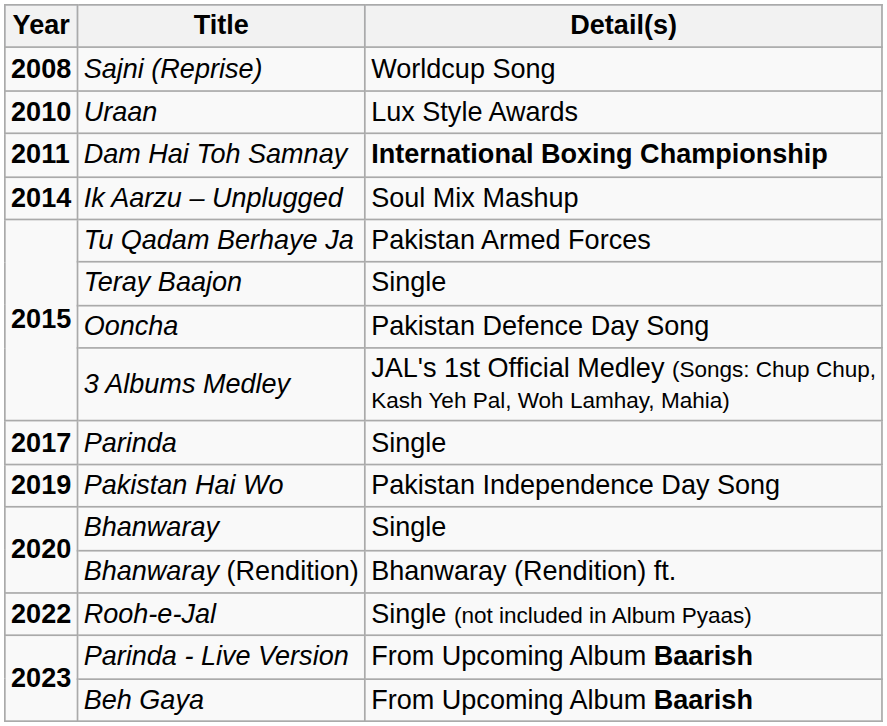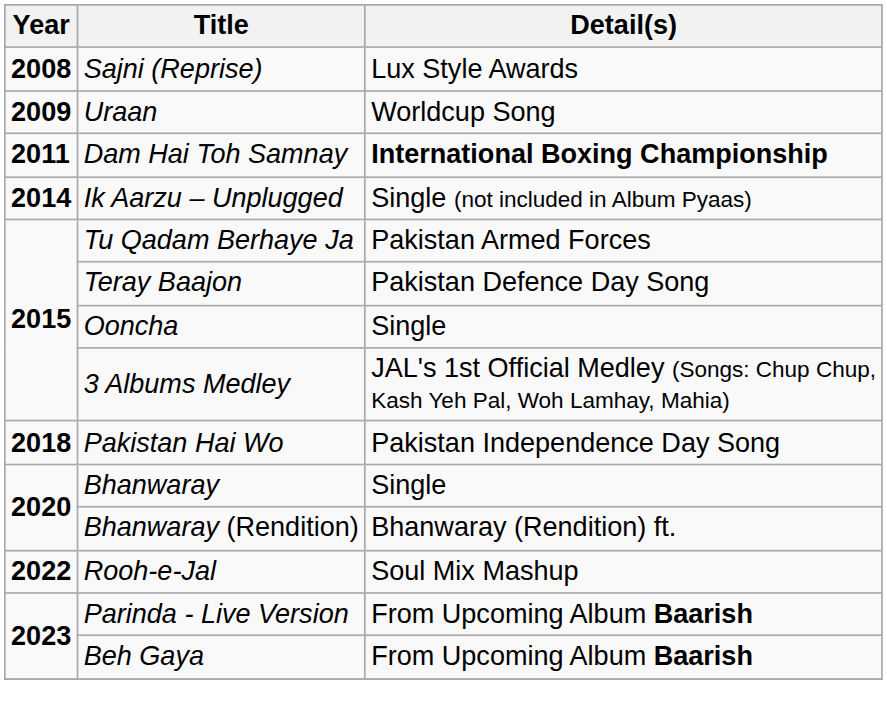Sajni (Reprise) | Detail(s): Worldcup Song -> Lux Style Awards
Uraan | Year: 2010 -> 2009
Uraan | Detail(s): Lux Style Awards -> Worldcup Song
Ik Aarzu – Unplugged | Detail(s): Soul Mix Mashup -> Single (not included in Album Pyaas)
Teray Baajon | Detail(s): Single -> Pakistan Defence Day Song
Ooncha | Detail(s): Pakistan Defence Day Song -> Single
- row: 2017 | Parinda | Single
Pakistan Hai Wo | Year: 2019 -> 2018
Rooh-e-Jal | Detail(s): Single (not included in Album Pyaas) -> Soul Mix Mashup
